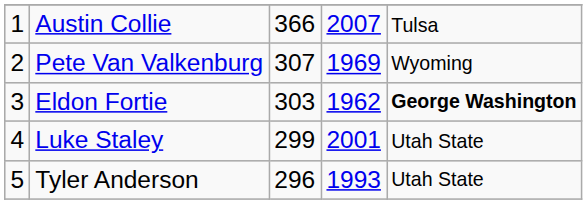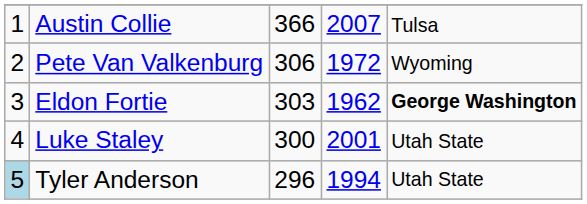Pete Van Valkenburg | column 3: 307 -> 306
Pete Van Valkenburg | column 4: 1969 -> 1972
Luke Staley | column 3: 299 -> 300
Tyler Anderson | column 1: no background -> lightblue background
Tyler Anderson | column 4: 1993 -> 1994
